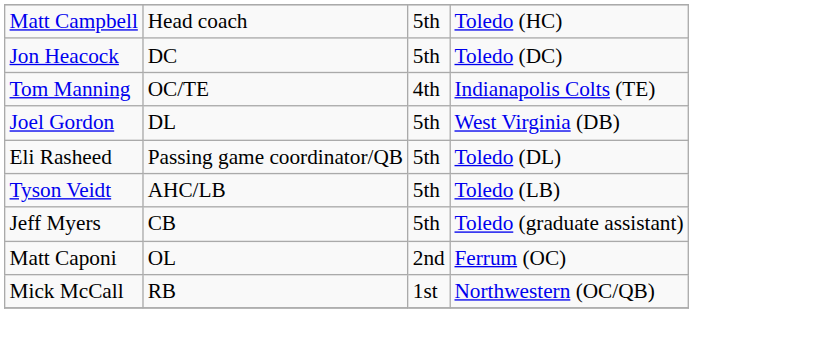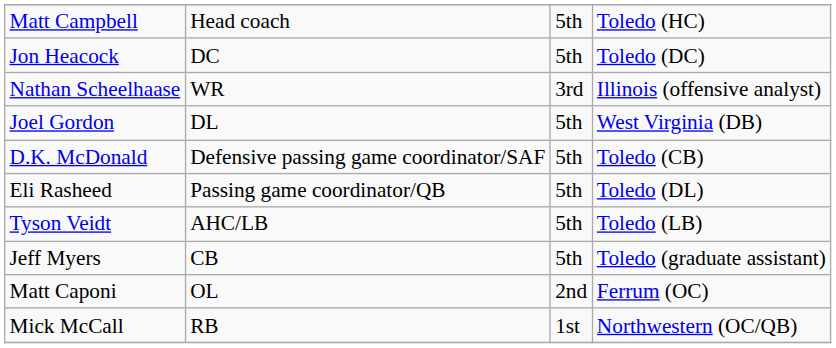- row: Tom Manning | OC/TE | 4th | Indianapolis Colts (TE)
+ row: Nathan Scheelhaase | WR | 3rd | Illinois (offensive analyst)
+ row: D.K. McDonald | Defensive passing game coordinator/SAF | 5th | Toledo (CB)
